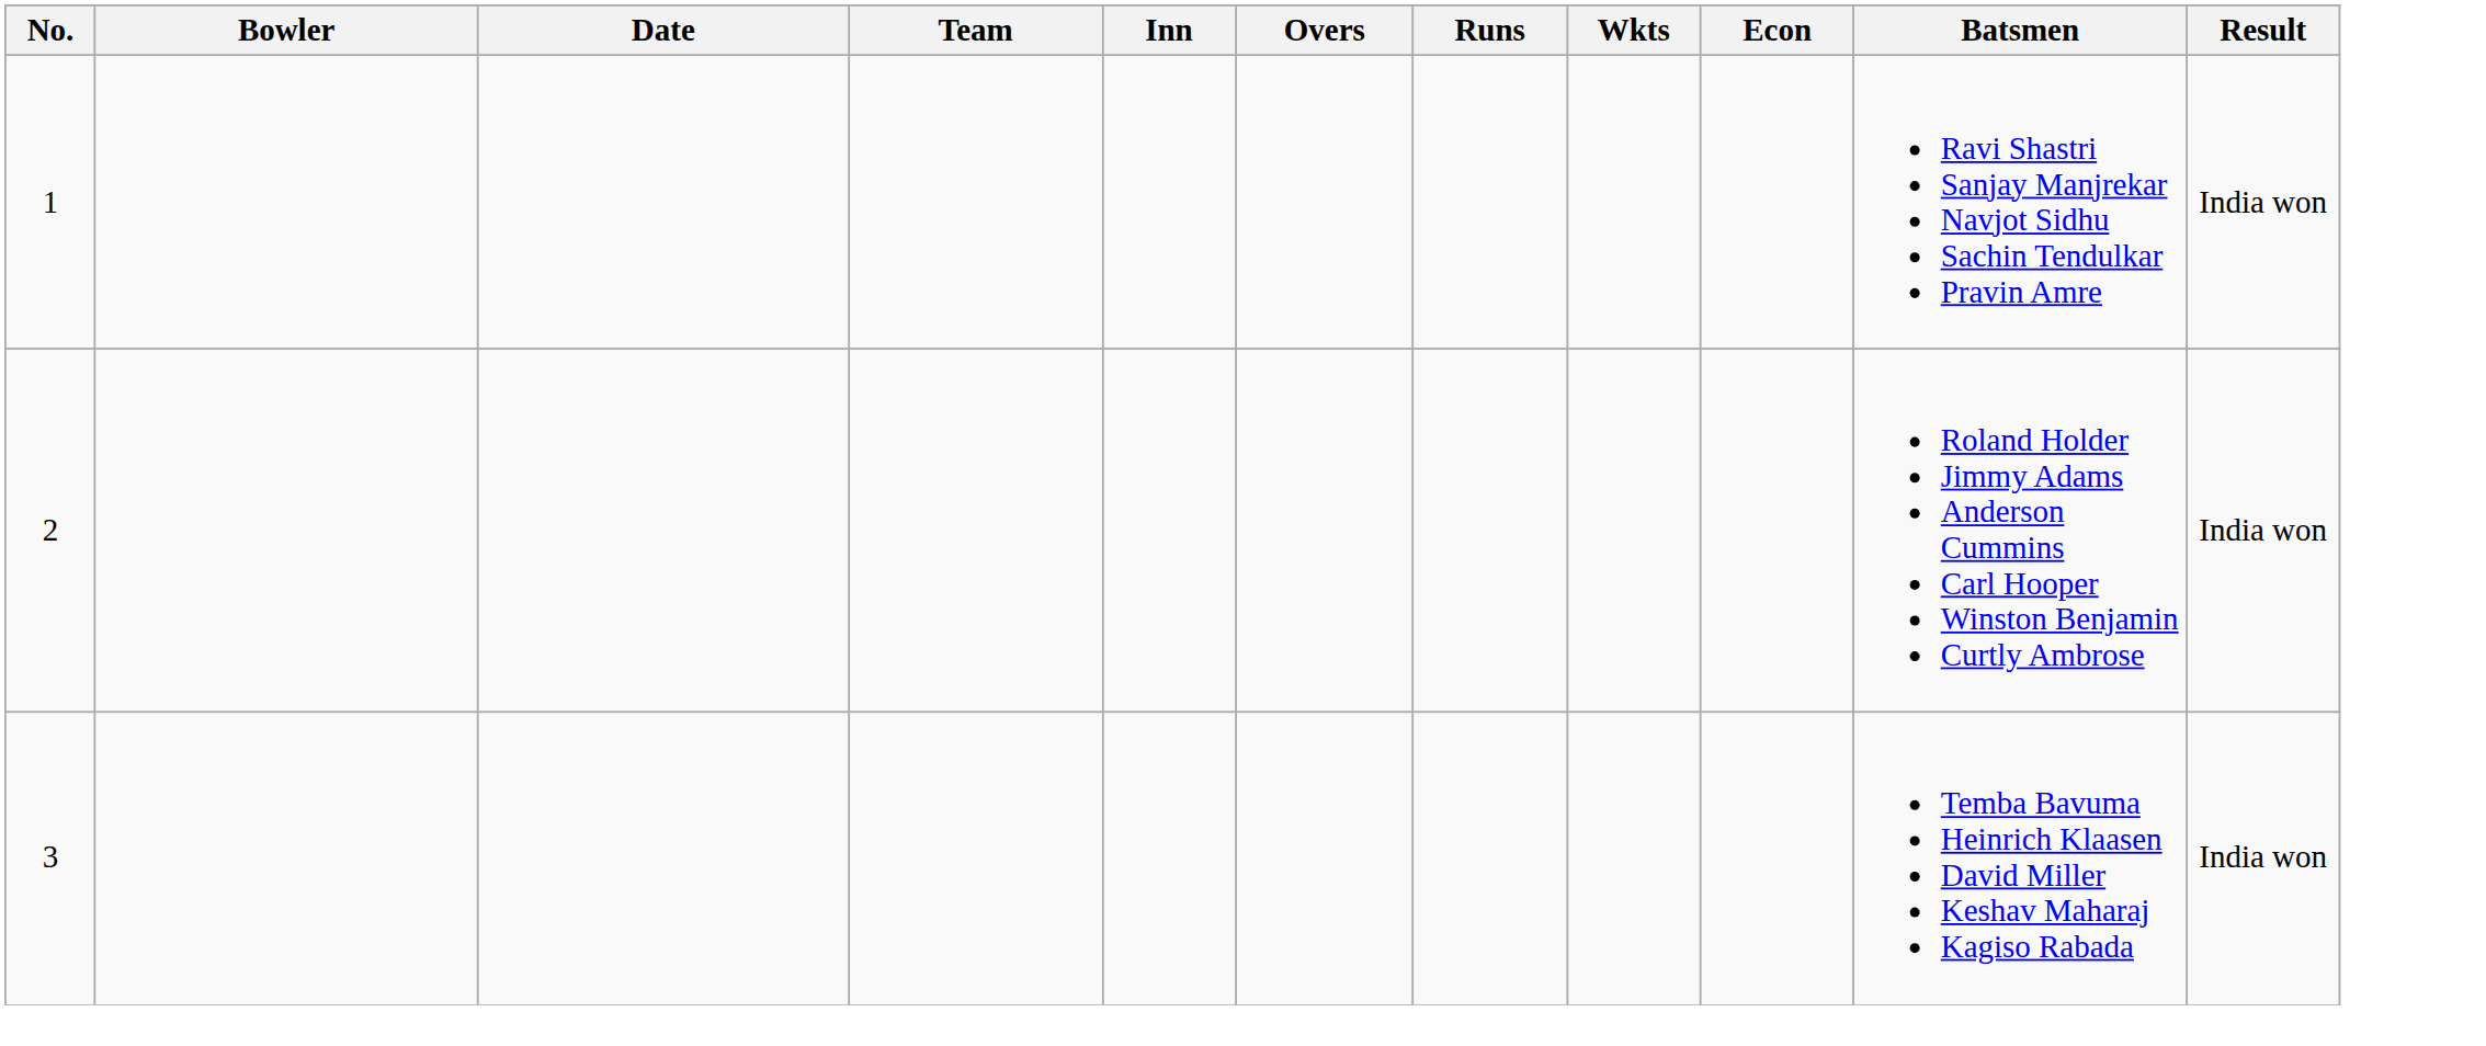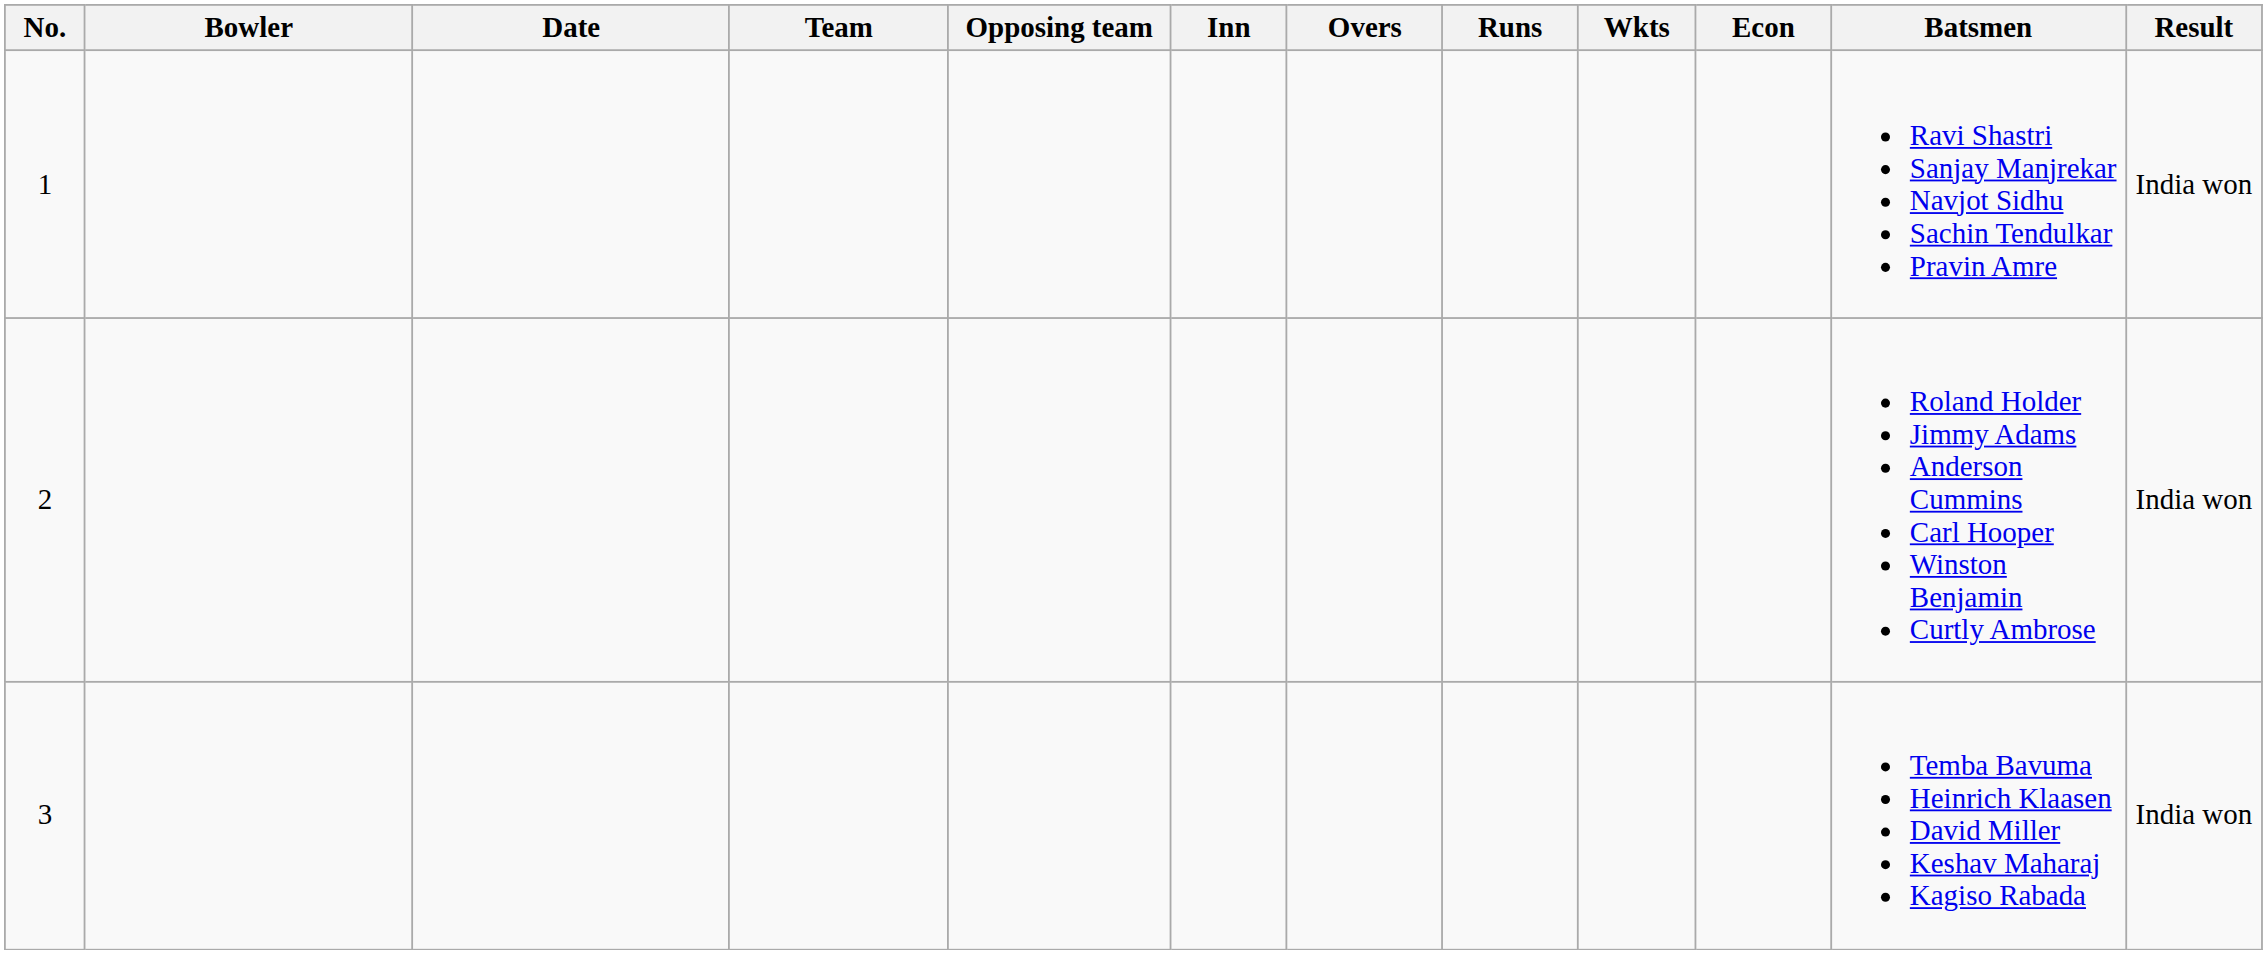+ column: Opposing team
